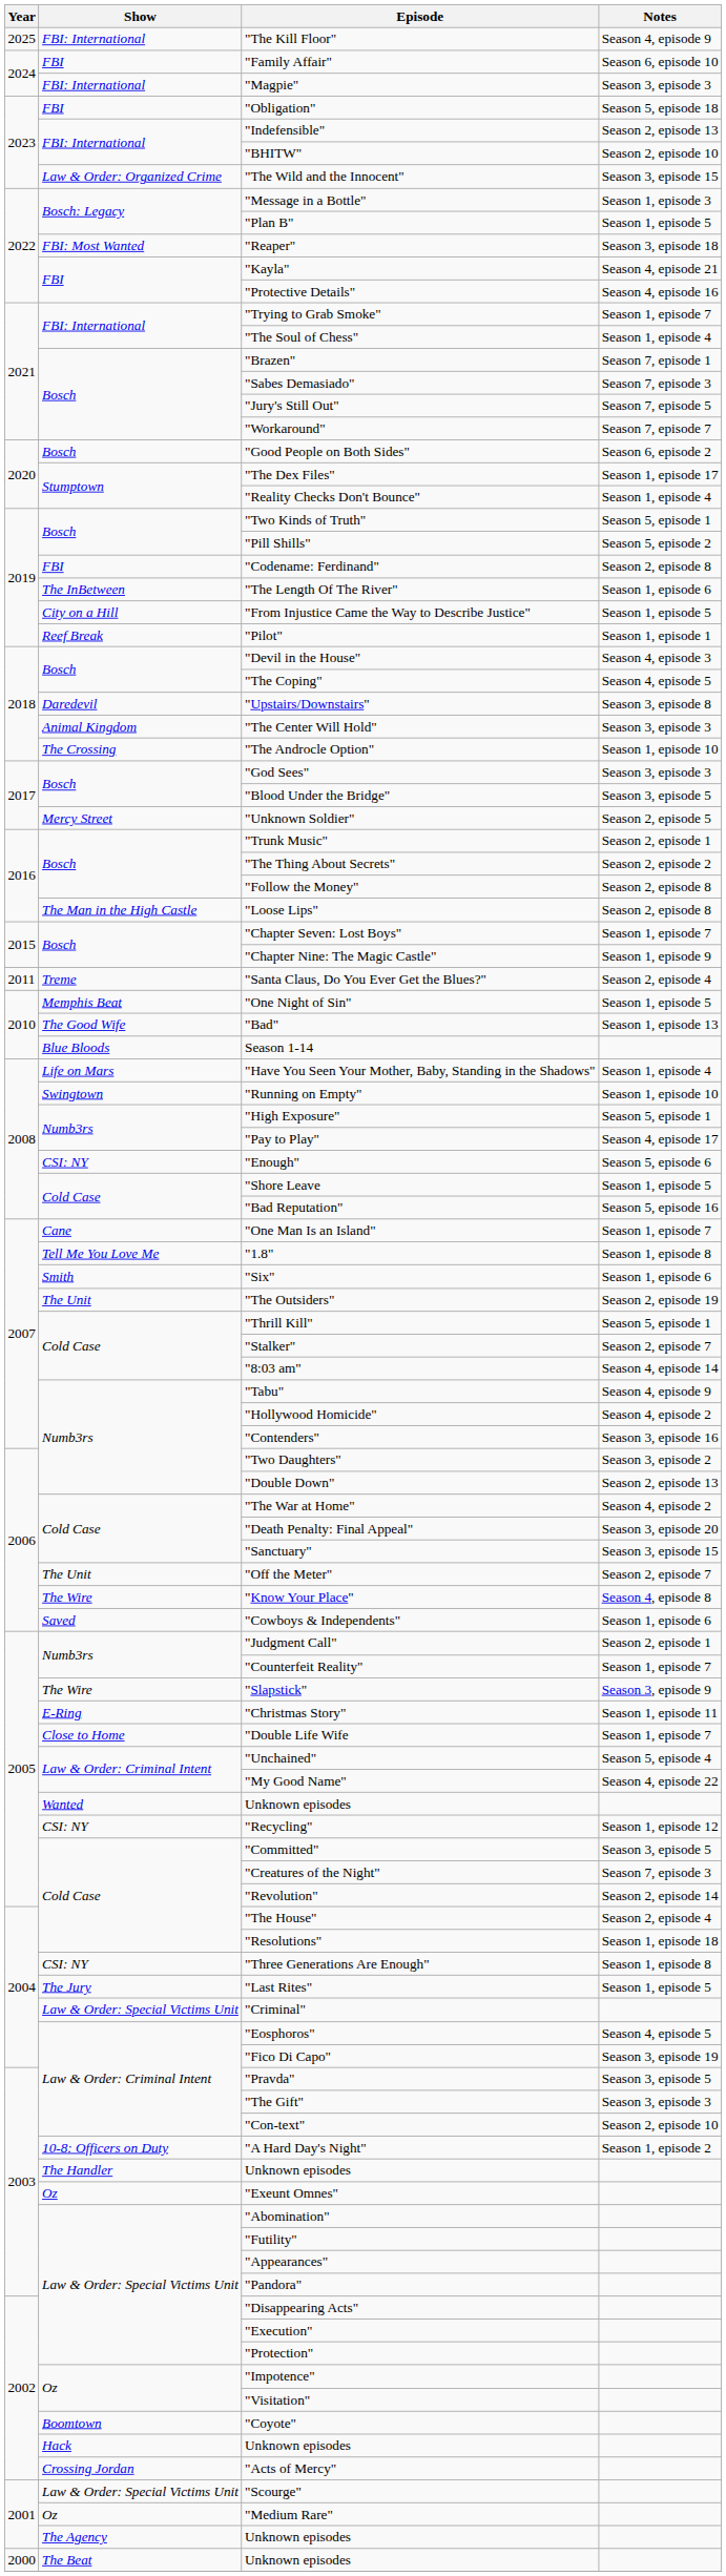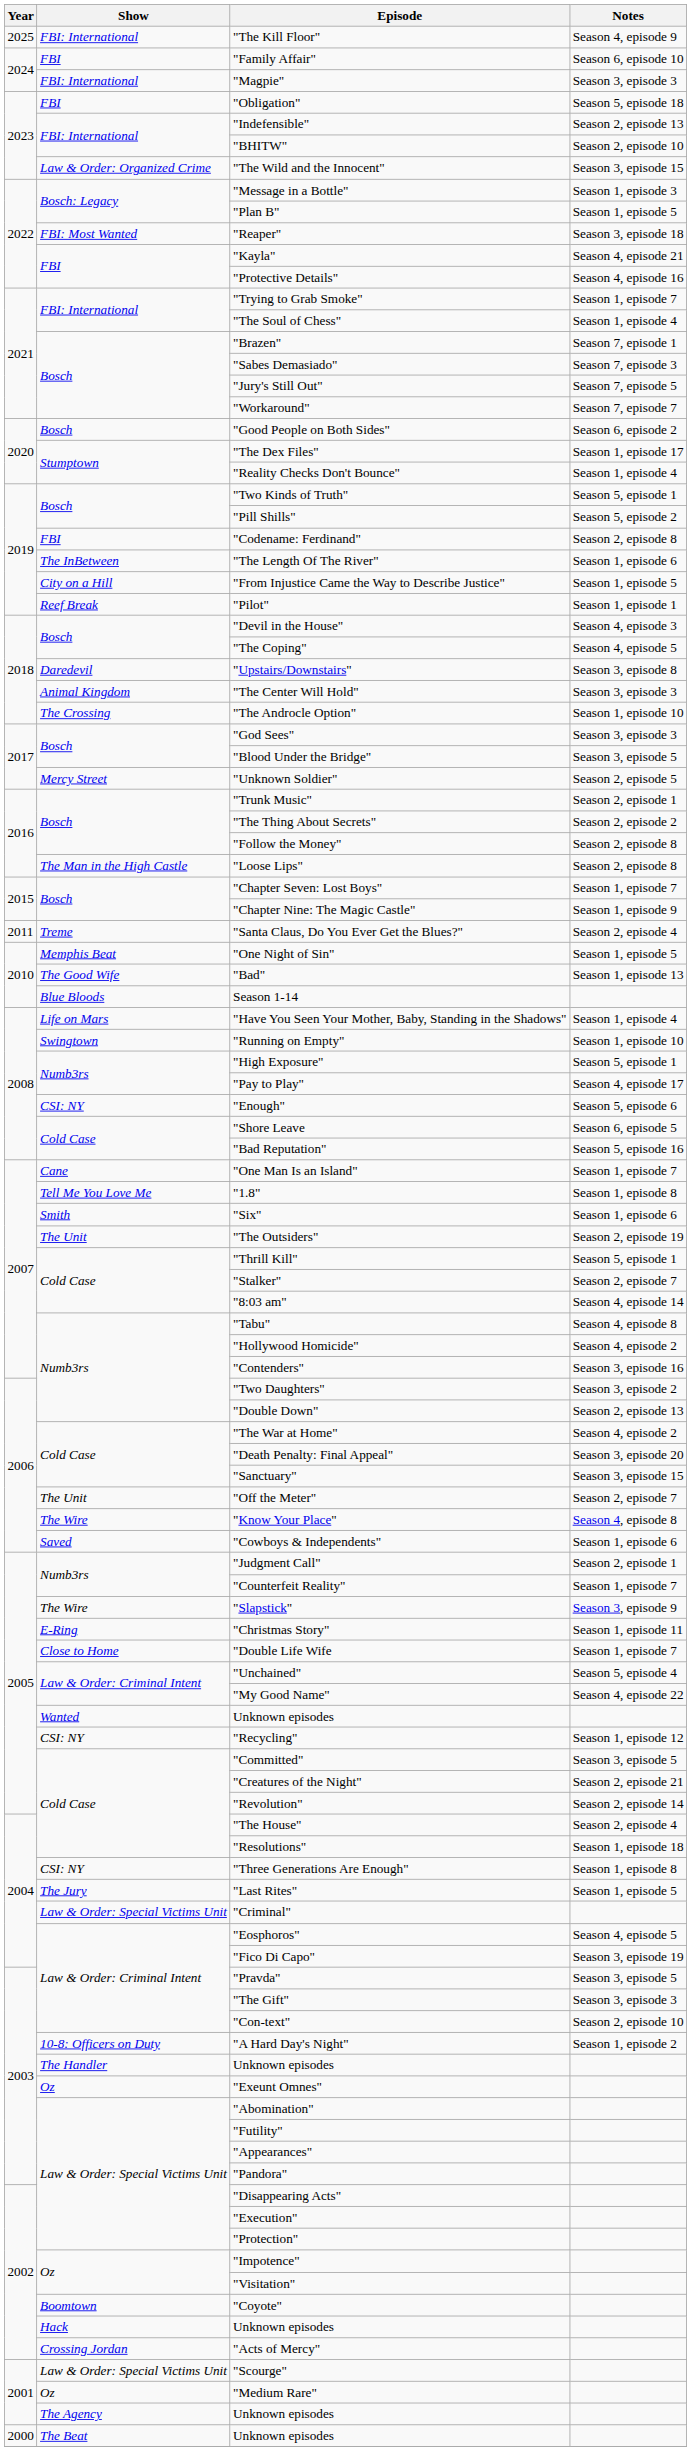"Shore Leave | Notes: Season 1, episode 5 -> Season 6, episode 5
"Tabu" | Notes: Season 4, episode 9 -> Season 4, episode 8
"Creatures of the Night" | Notes: Season 7, episode 3 -> Season 2, episode 21
